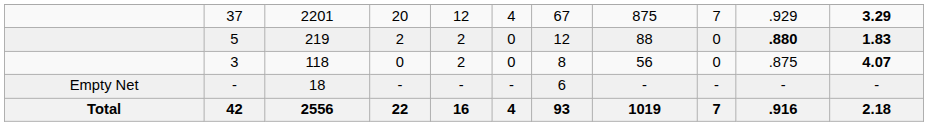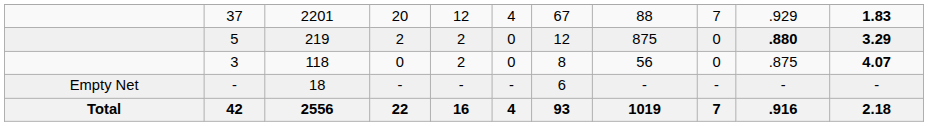37 | column 8: 875 -> 88
37 | column 11: 3.29 -> 1.83
5 | column 8: 88 -> 875
5 | column 11: 1.83 -> 3.29
